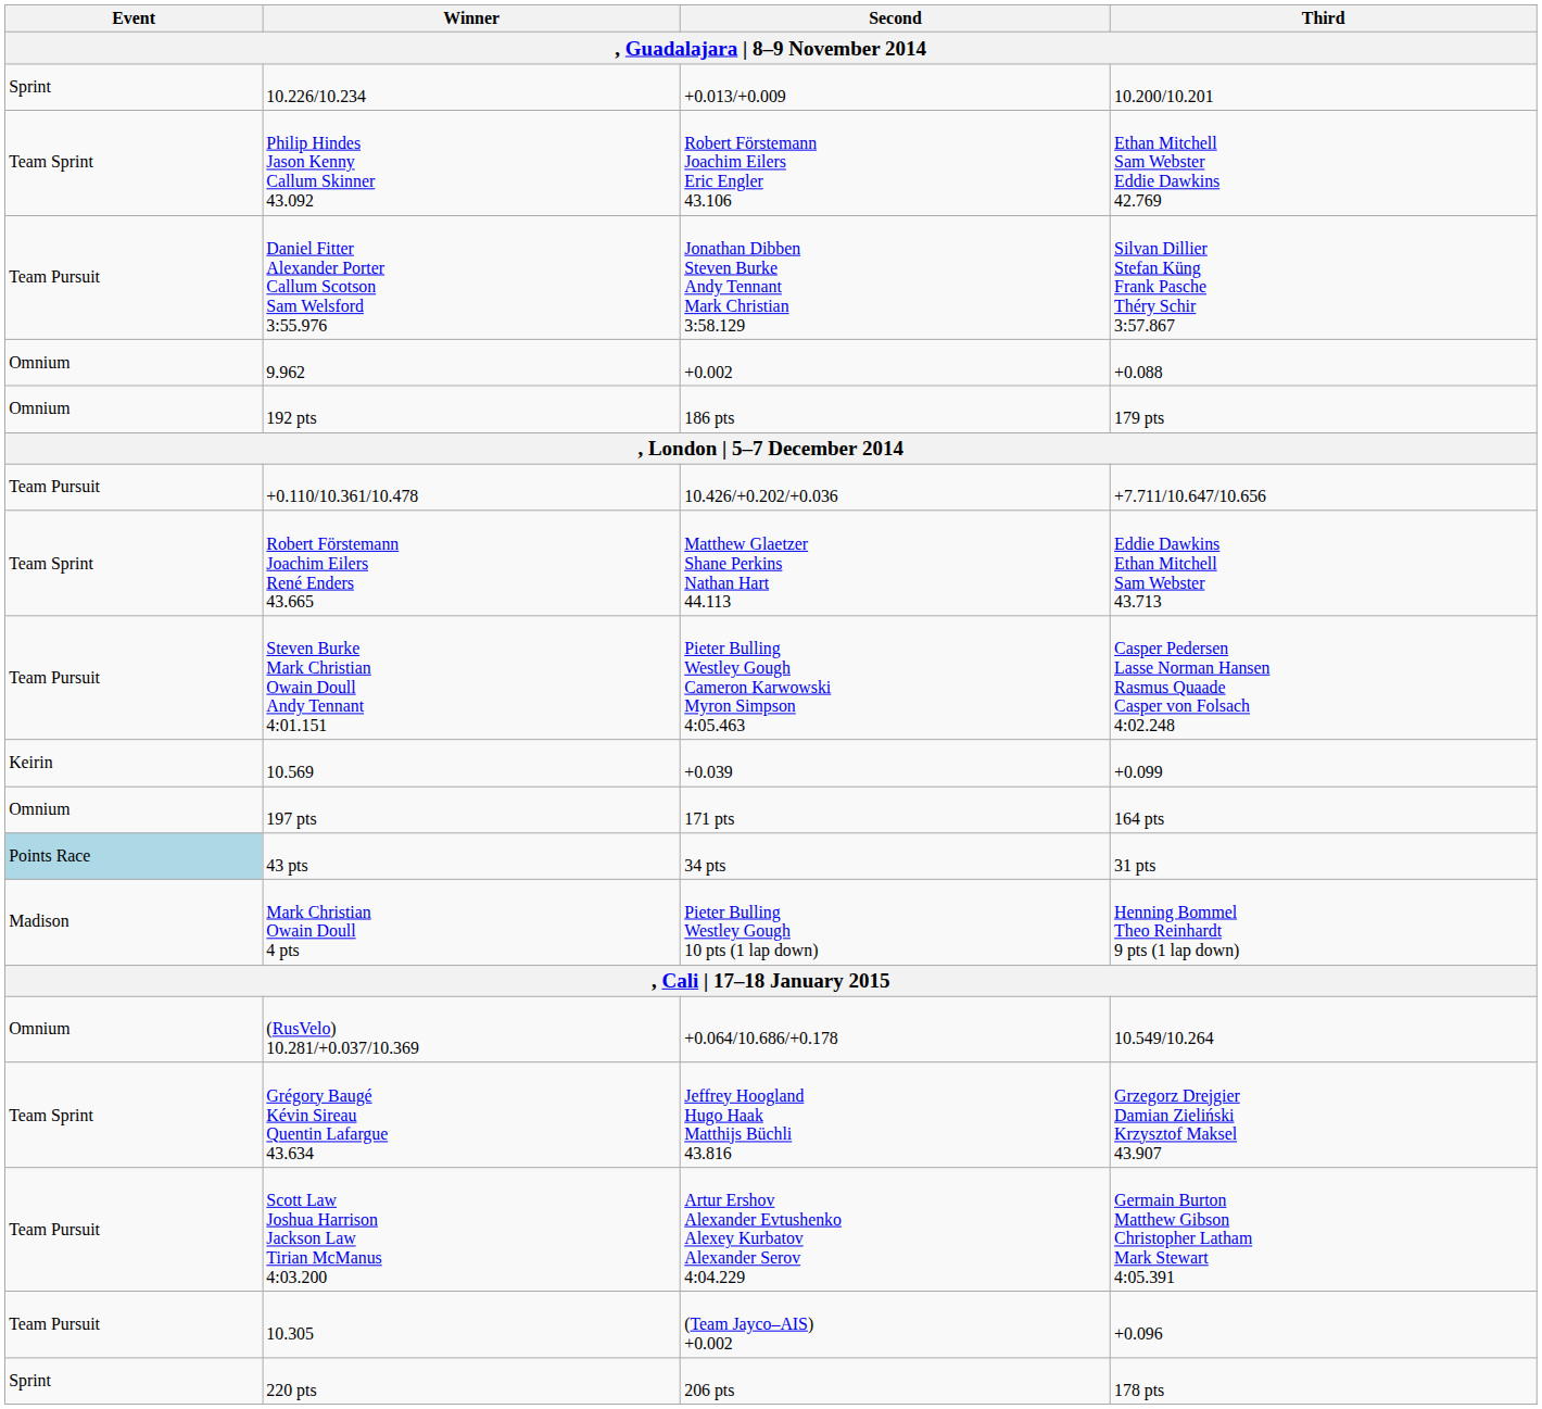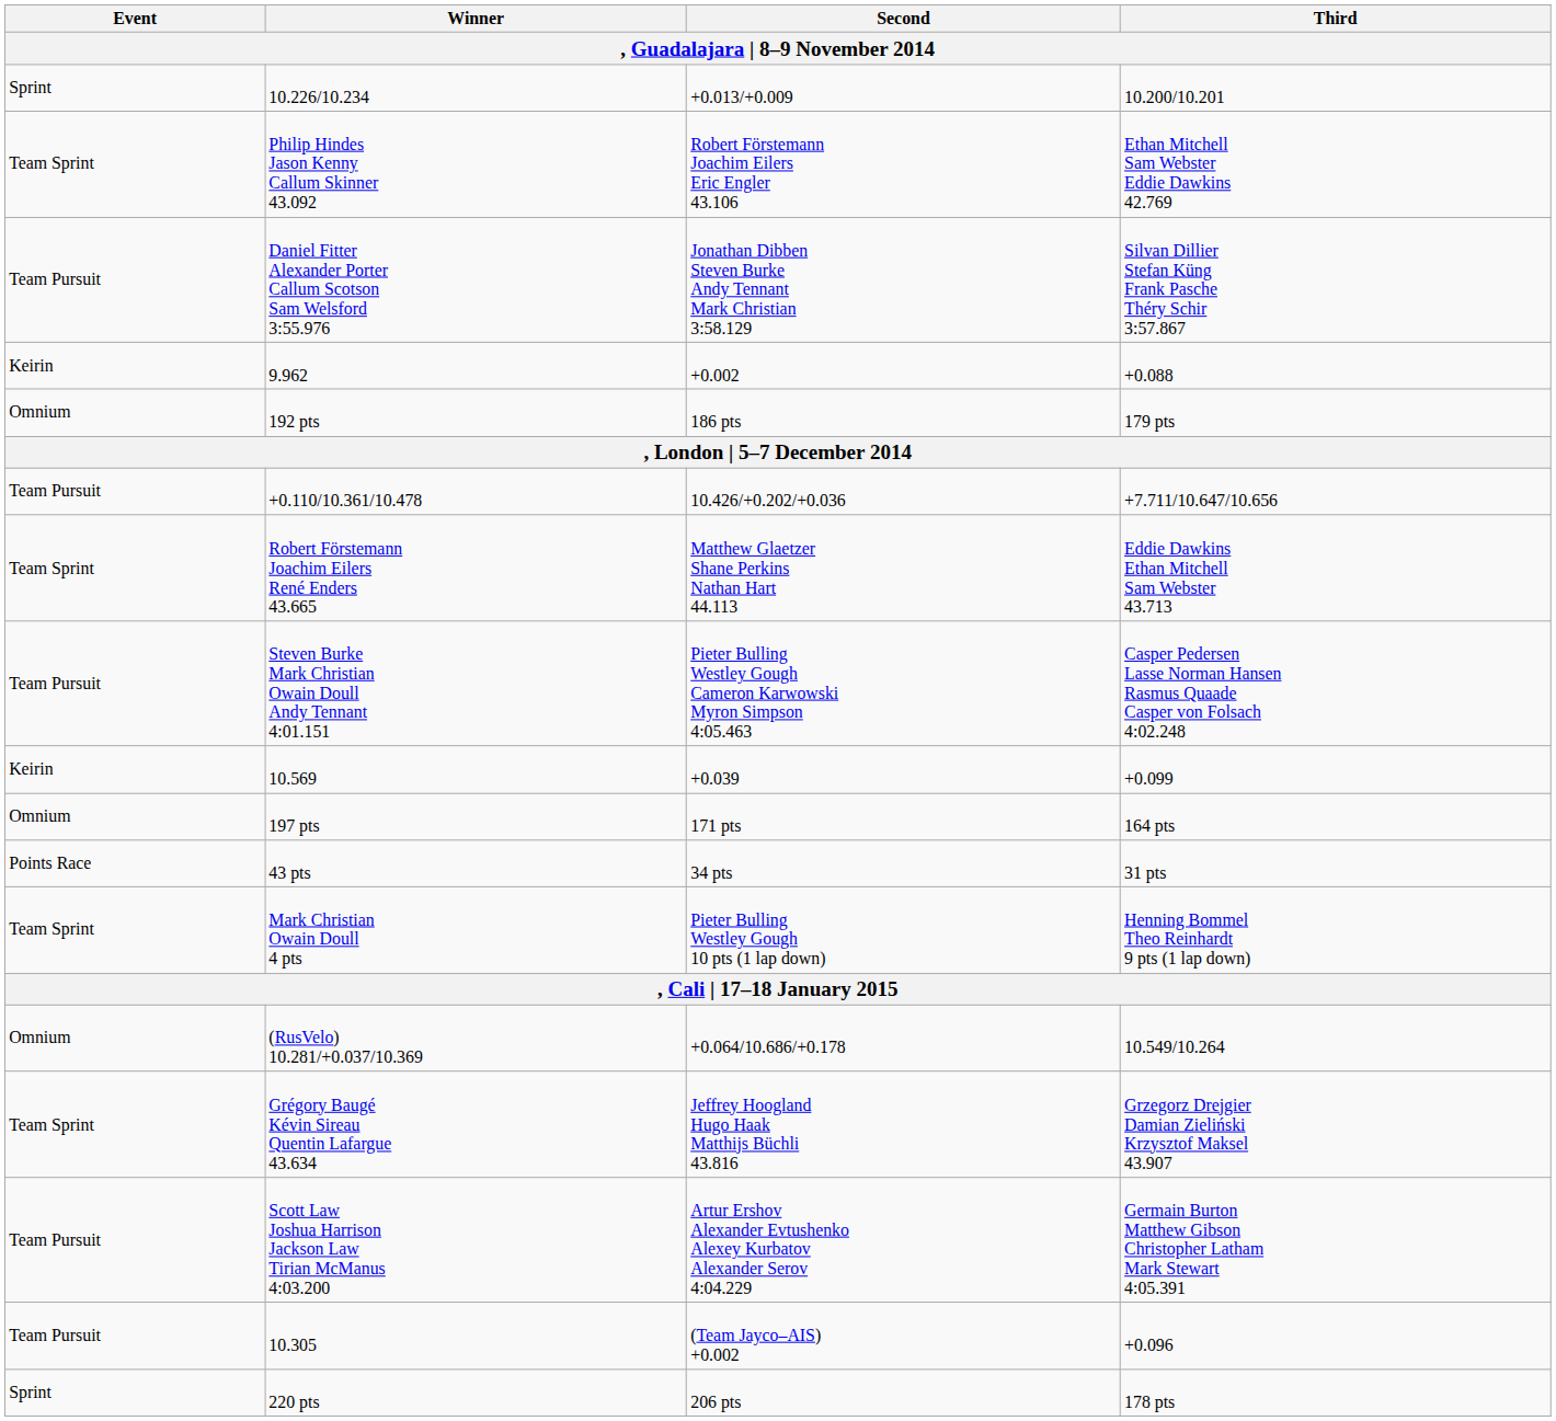9.962 | Event: Omnium -> Keirin
43 pts | Event: lightblue background -> no background
Mark Christian Owain Doull 4 pts | Event: Madison -> Team Sprint
